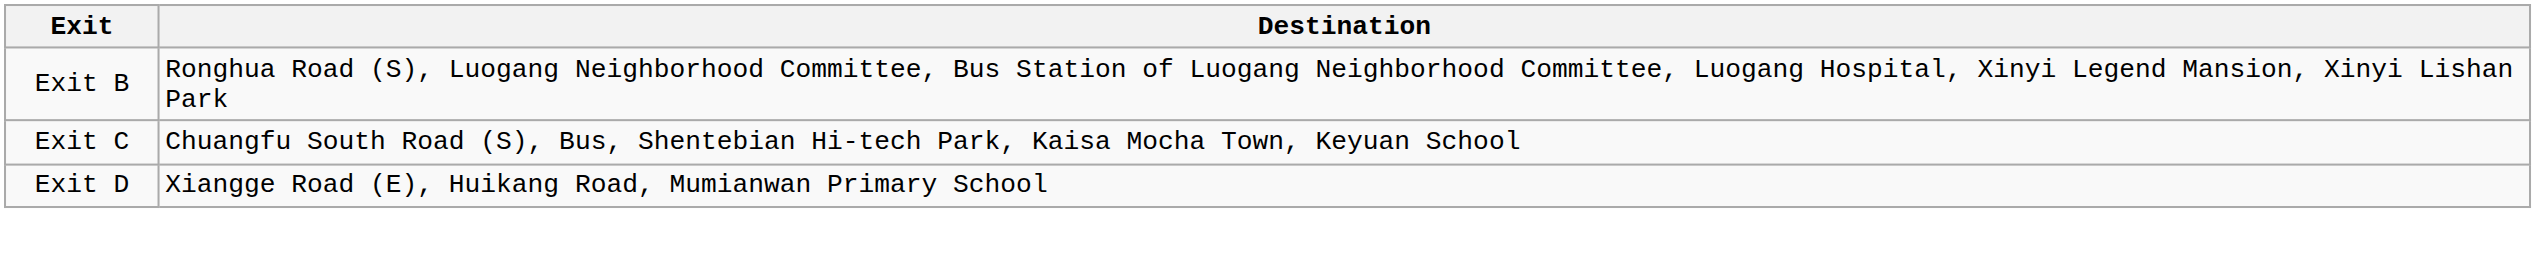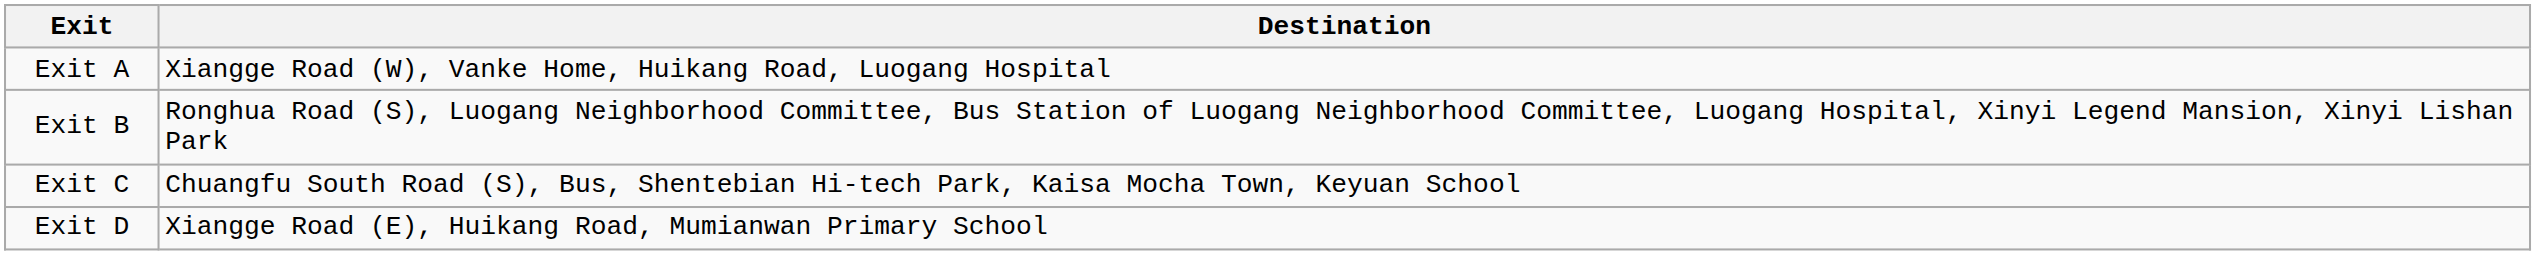+ row: Exit A | Xiangge Road (W), Vanke Home, Huikang Road, Luogang Hospital
